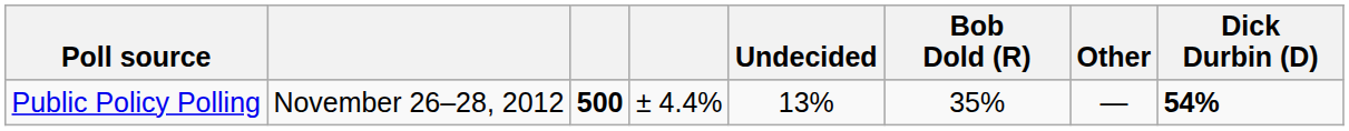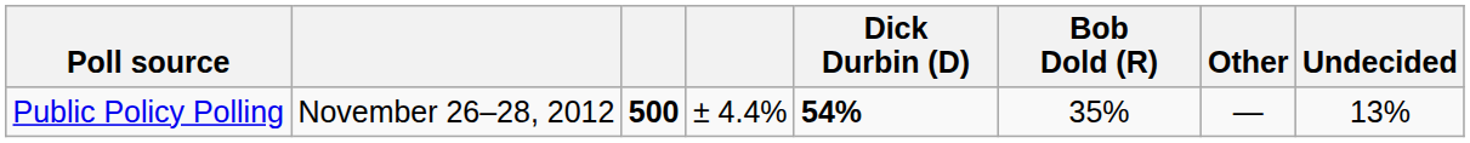columns swapped: Dick Durbin (D) <-> Undecided
